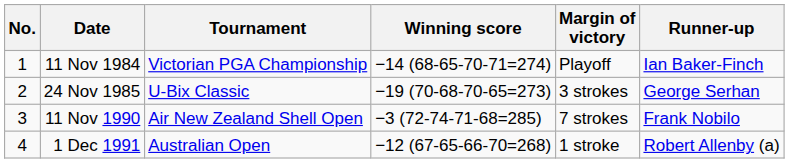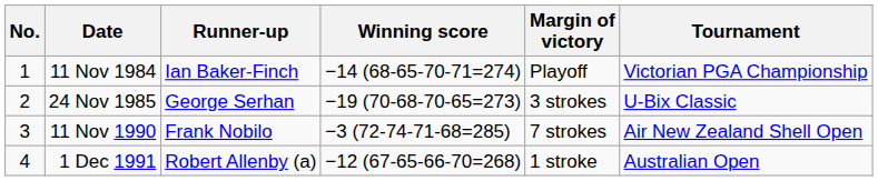columns swapped: Tournament <-> Runner-up
